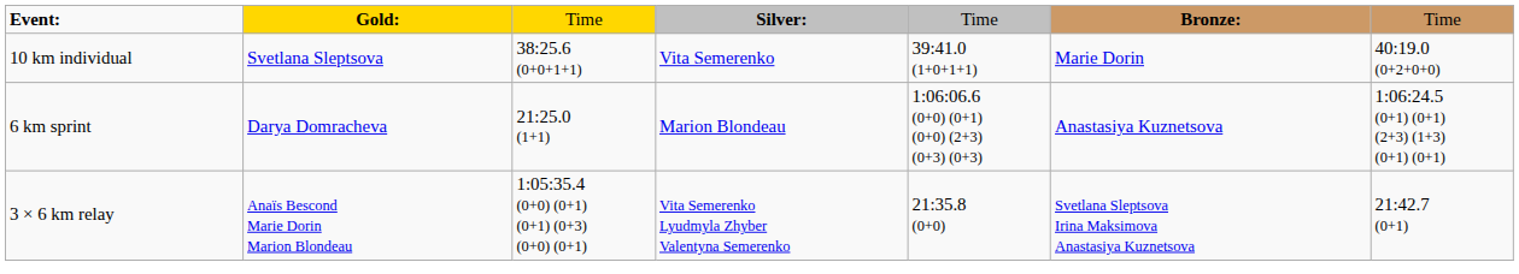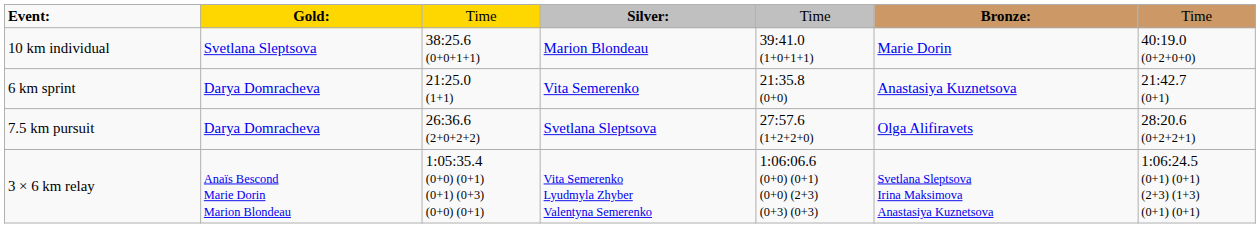10 km individual | column 4: Vita Semerenko -> Marion Blondeau
6 km sprint | column 4: Marion Blondeau -> Vita Semerenko
6 km sprint | column 5: 1:06:06.6 (0+0) (0+1) (0+0) (2+3) (0+3) (0+3) -> 21:35.8 (0+0)
6 km sprint | column 7: 1:06:24.5 (0+1) (0+1) (2+3) (1+3) (0+1) (0+1) -> 21:42.7 (0+1)
+ row: 7.5 km pursuit | Darya Domracheva | 26:36.6 (2+0+2+2) | Svetlana Sleptsova | 27:57.6 (1+2+2+0) | Olga Alifiravets | 28:20.6 (0+2+2+1)
3 × 6 km relay | column 5: 21:35.8 (0+0) -> 1:06:06.6 (0+0) (0+1) (0+0) (2+3) (0+3) (0+3)
3 × 6 km relay | column 7: 21:42.7 (0+1) -> 1:06:24.5 (0+1) (0+1) (2+3) (1+3) (0+1) (0+1)
